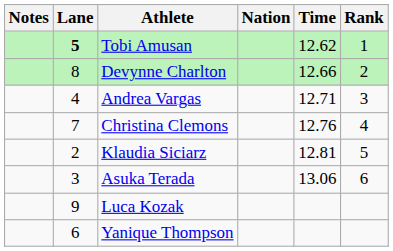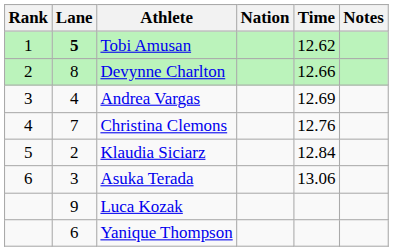columns swapped: Rank <-> Notes
Andrea Vargas | Time: 12.71 -> 12.69
Klaudia Siciarz | Time: 12.81 -> 12.84
